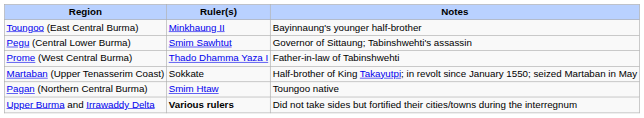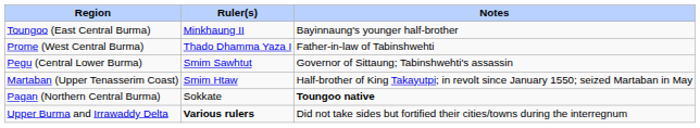rows swapped: Prome (West Central Burma) <-> Pegu (Central Lower Burma)
Martaban (Upper Tenasserim Coast) | Ruler(s): Sokkate -> Smim Htaw
Pagan (Northern Central Burma) | Ruler(s): Smim Htaw -> Sokkate
Pagan (Northern Central Burma) | Notes: normal -> bold
